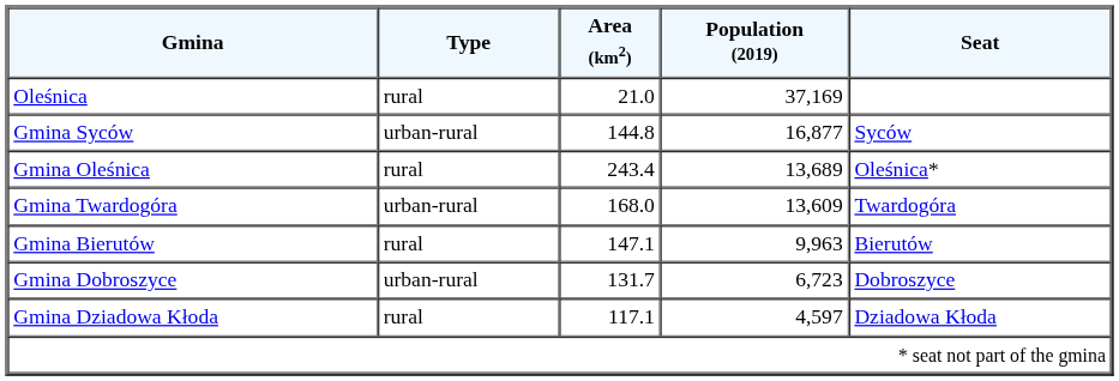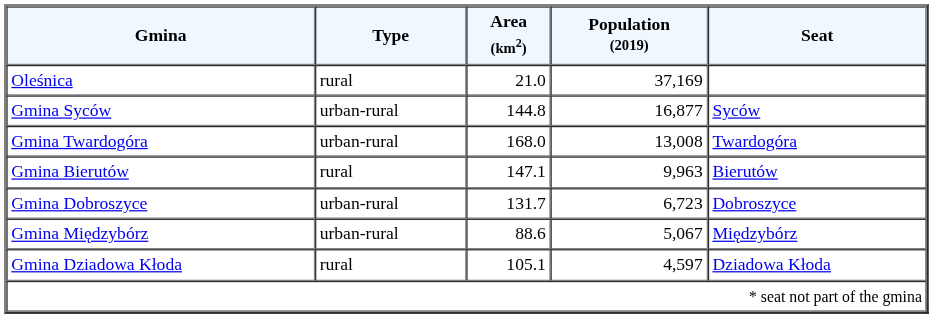- row: Gmina Oleśnica | rural | 243.4 | 13,689 | Oleśnica*
Gmina Twardogóra | Population (2019): 13,609 -> 13,008
+ row: Gmina Międzybórz | urban-rural | 88.6 | 5,067 | Międzybórz
Gmina Dziadowa Kłoda | Area (km2): 117.1 -> 105.1
